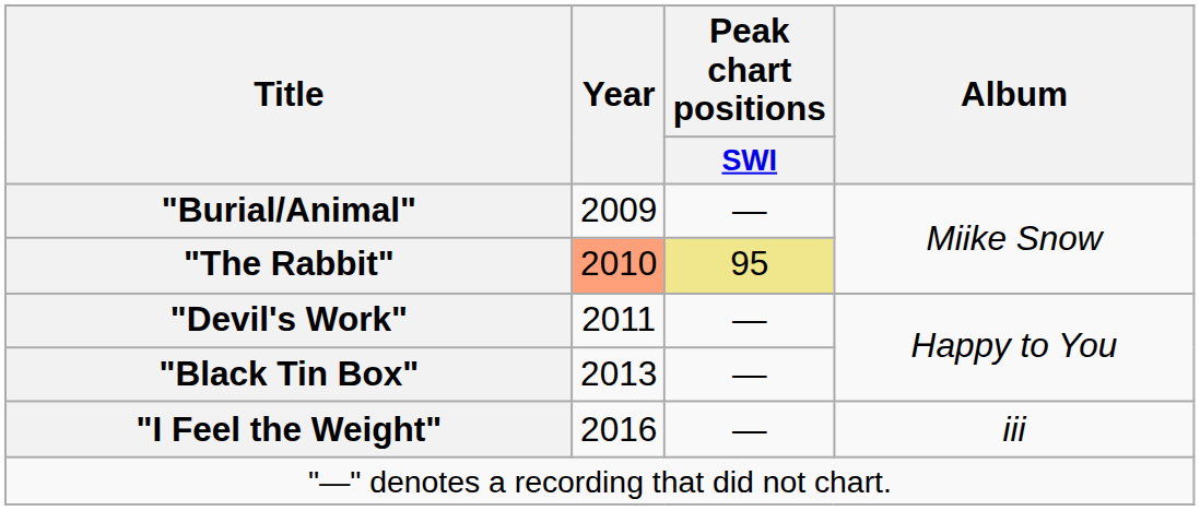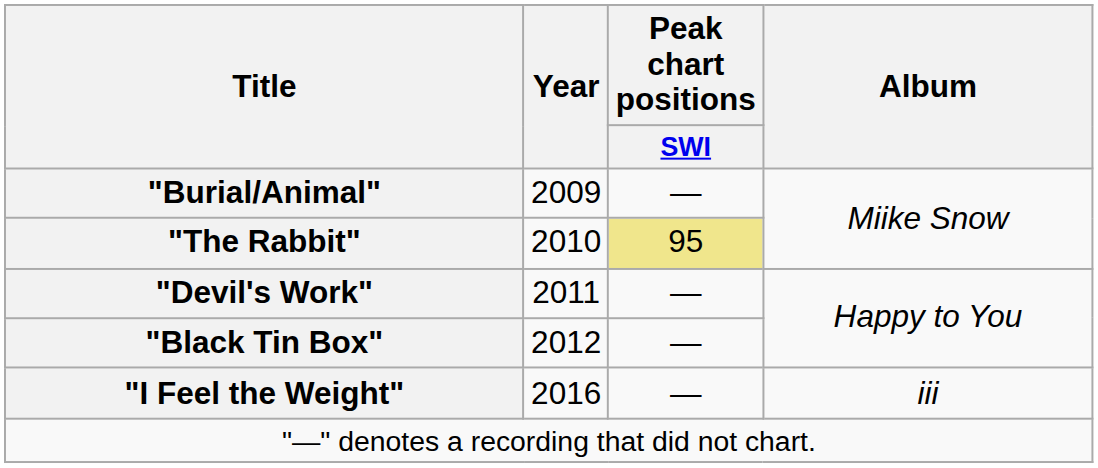"The Rabbit" | Year: lightsalmon background -> no background
"Black Tin Box" | Year: 2013 -> 2012
